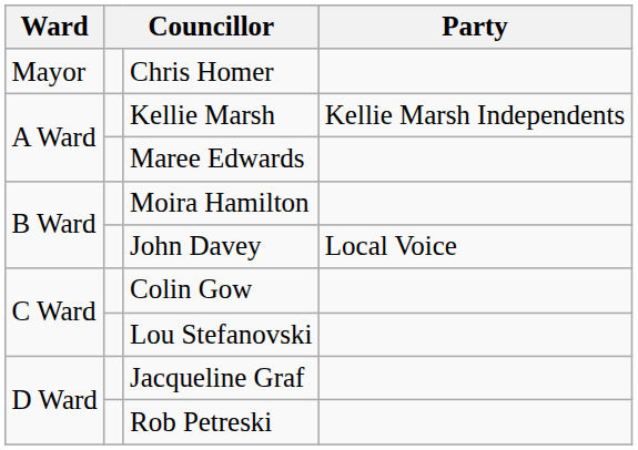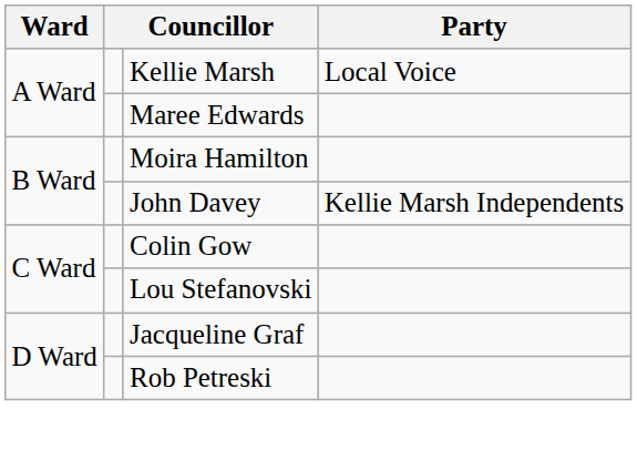- row: Mayor | Chris Homer
Kellie Marsh | Party: Kellie Marsh Independents -> Local Voice
John Davey | Party: Local Voice -> Kellie Marsh Independents
